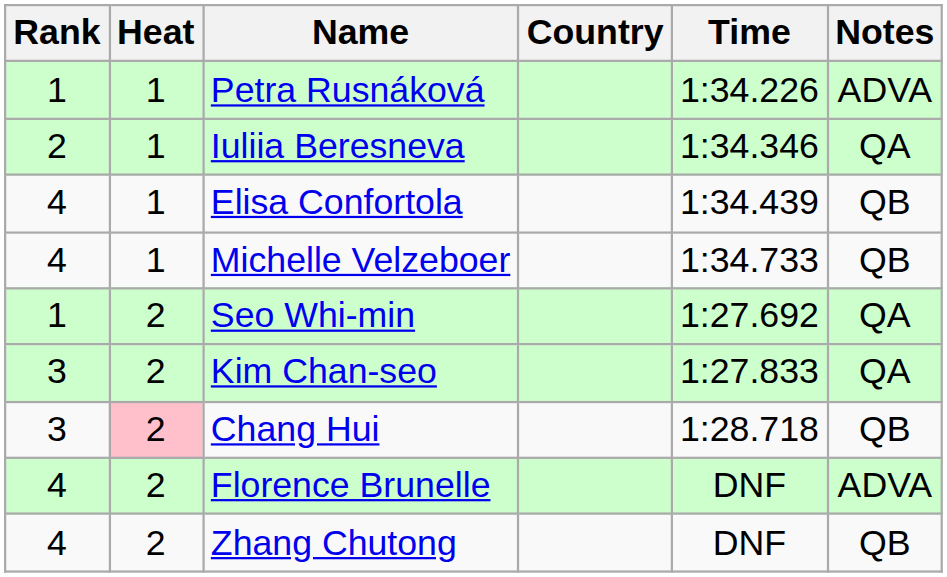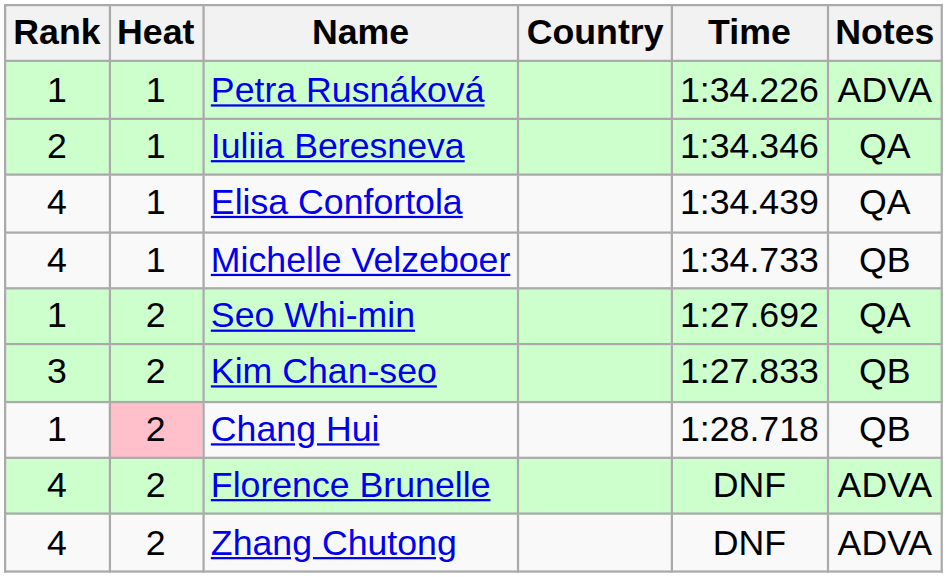Elisa Confortola | Notes: QB -> QA
Kim Chan-seo | Notes: QA -> QB
Chang Hui | Rank: 3 -> 1
Zhang Chutong | Notes: QB -> ADVA
